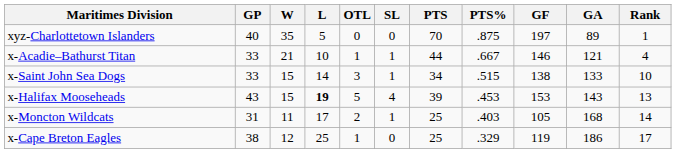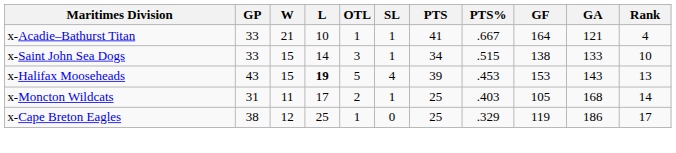- row: xyz-Charlottetown Islanders | 40 | 35 | 5 | 0 | 0 | 70 | .875 | 197 | 89 | 1
x-Acadie–Bathurst Titan | PTS: 44 -> 41
x-Acadie–Bathurst Titan | GF: 146 -> 164
